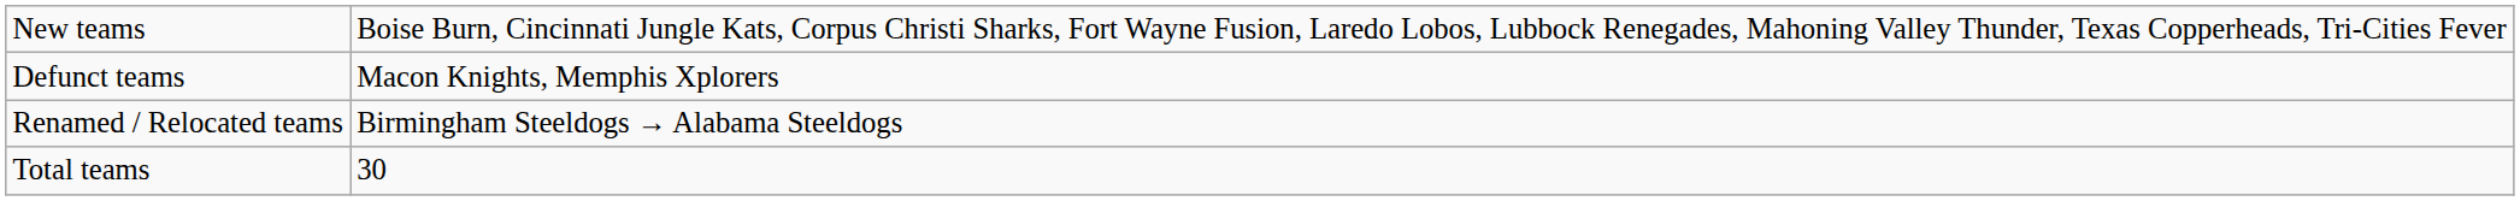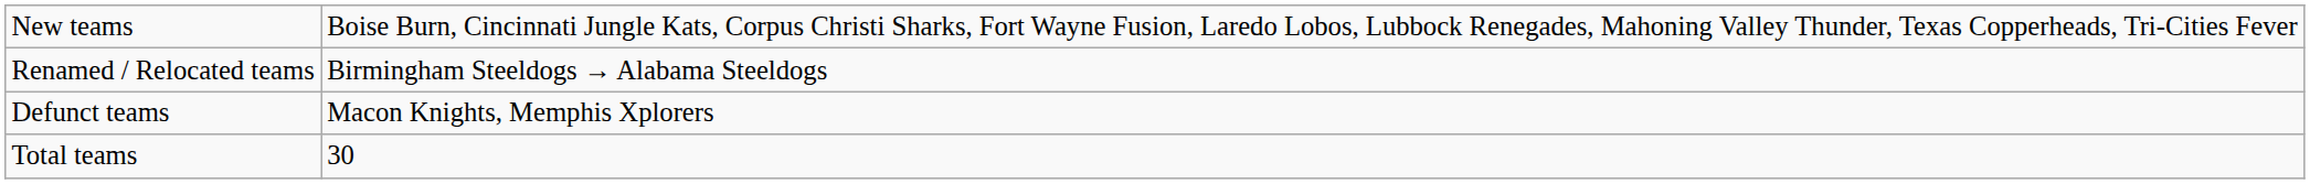rows swapped: Renamed / Relocated teams <-> Defunct teams
